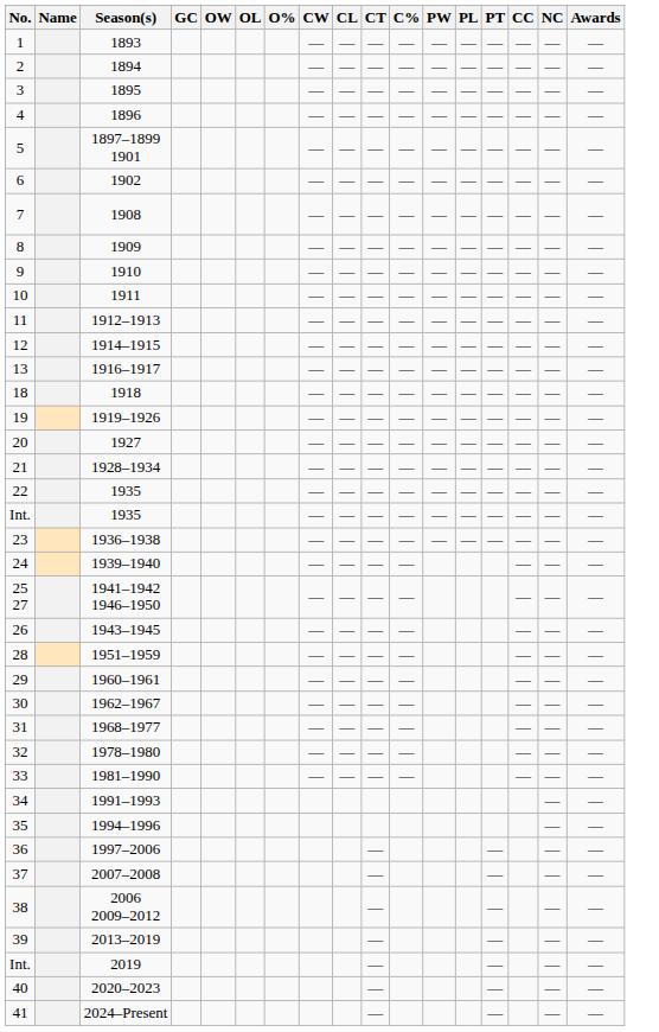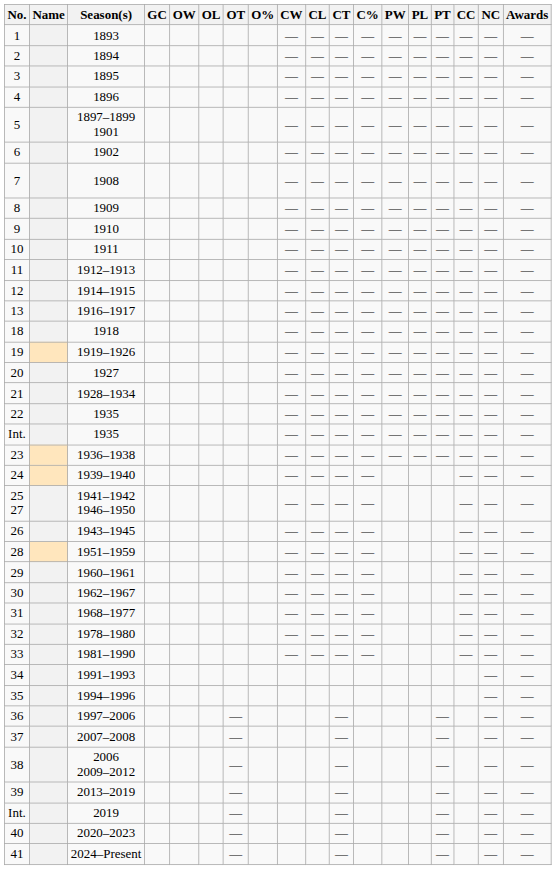+ column: OT | — | — | — | — | — | — | —
